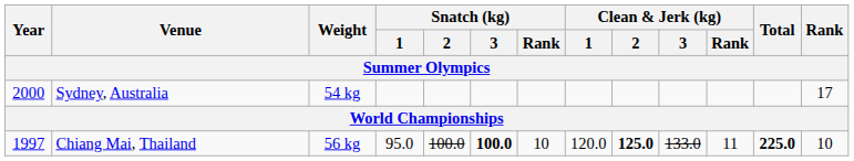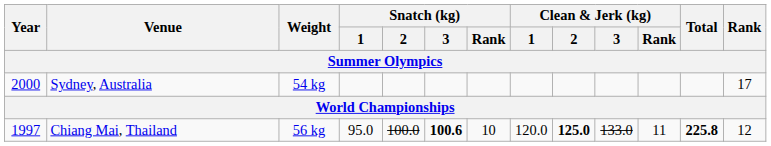Chiang Mai, Thailand | Snatch (kg) / 3: 100.0 -> 100.6
Chiang Mai, Thailand | Total: 225.0 -> 225.8
Chiang Mai, Thailand | Rank: 10 -> 12
